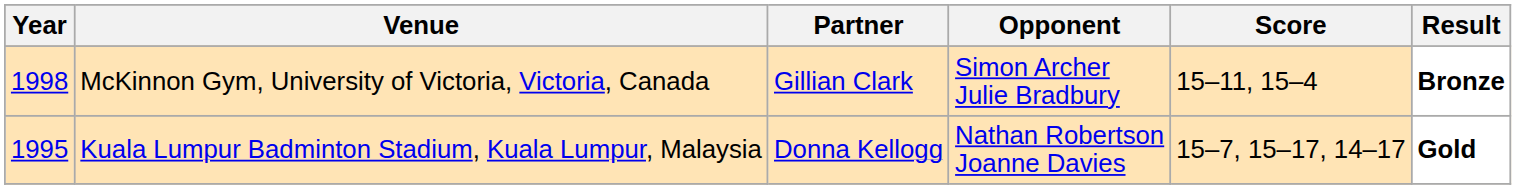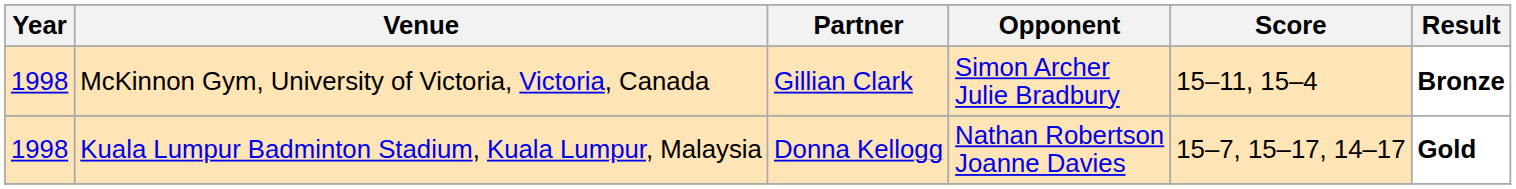Kuala Lumpur Badminton Stadium, Kuala Lumpur, Malaysia | Year: 1995 -> 1998
